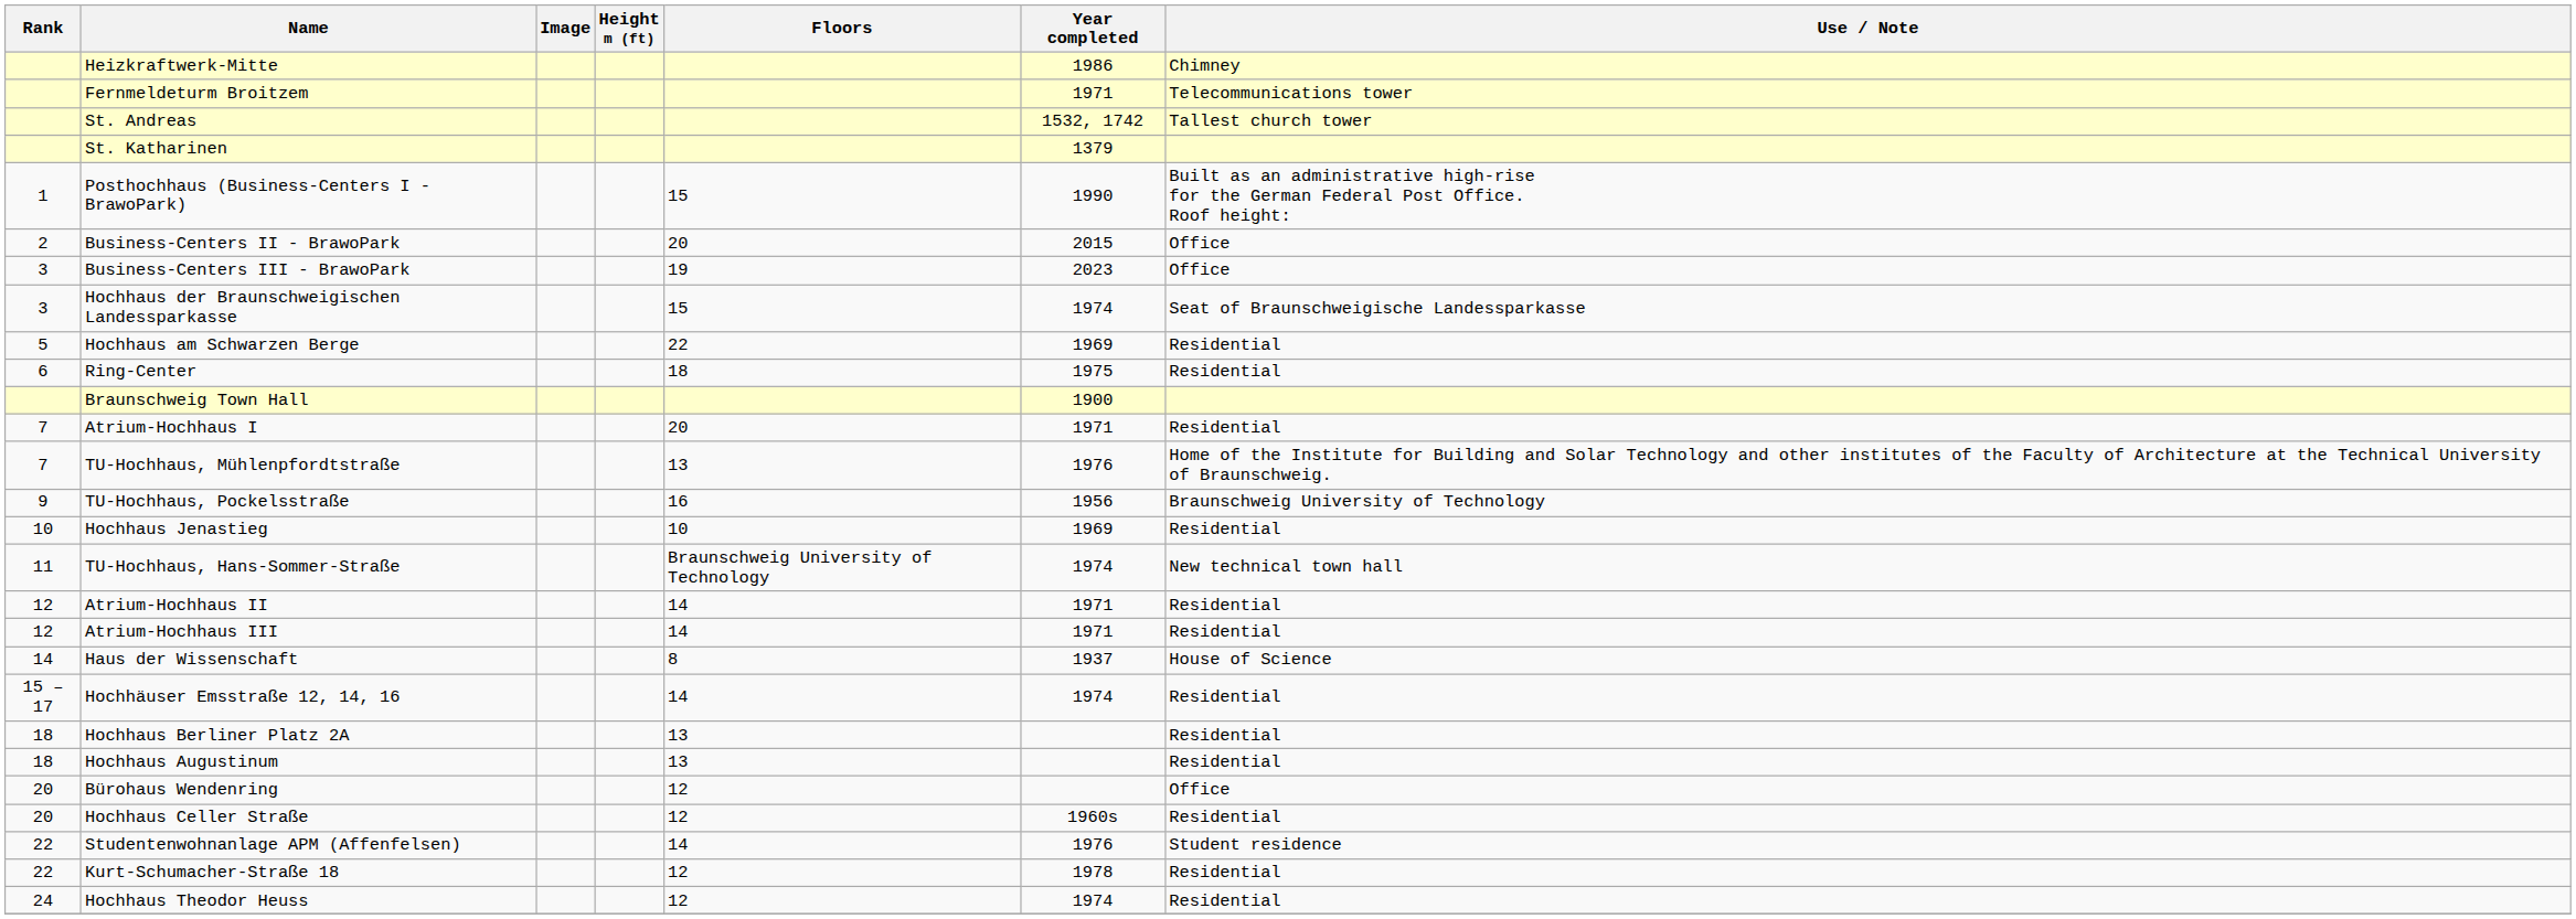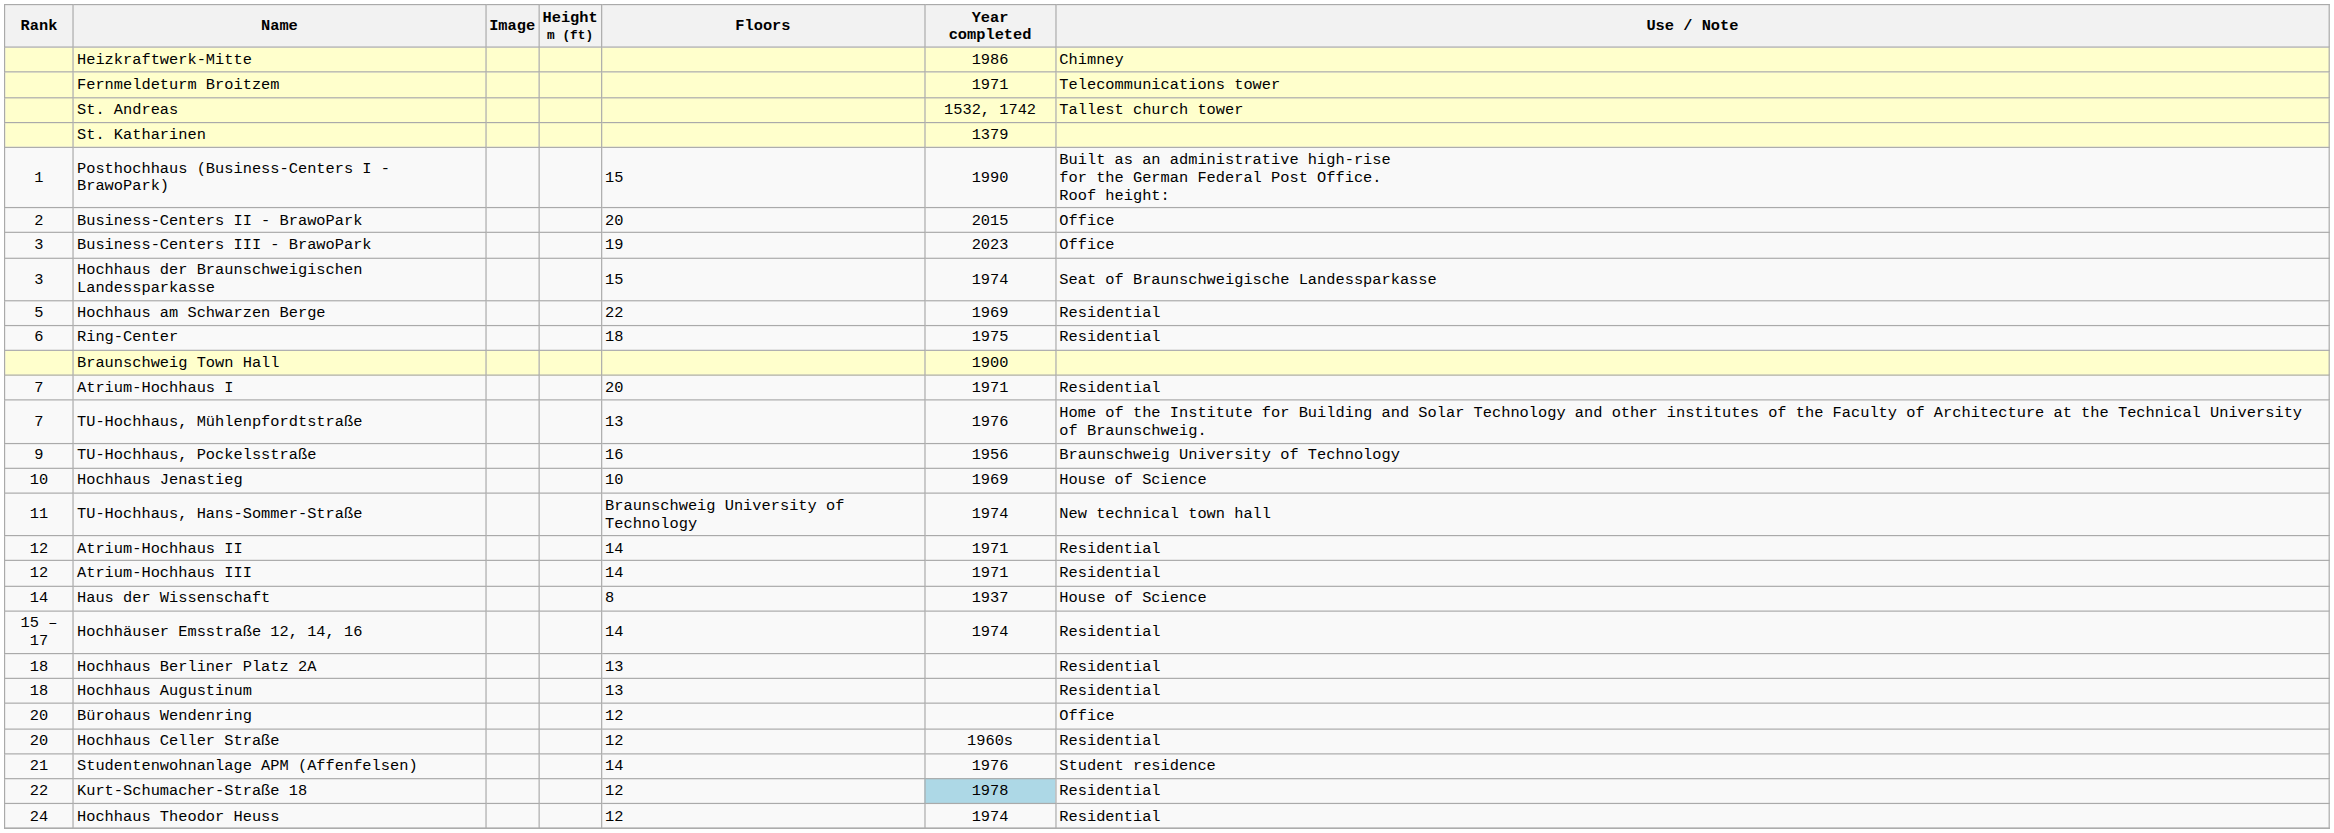Hochhaus Jenastieg | Use / Note: Residential -> House of Science
Studentenwohnanlage APM (Affenfelsen) | Rank: 22 -> 21
Kurt-Schumacher-Straße 18 | Year completed: no background -> lightblue background
